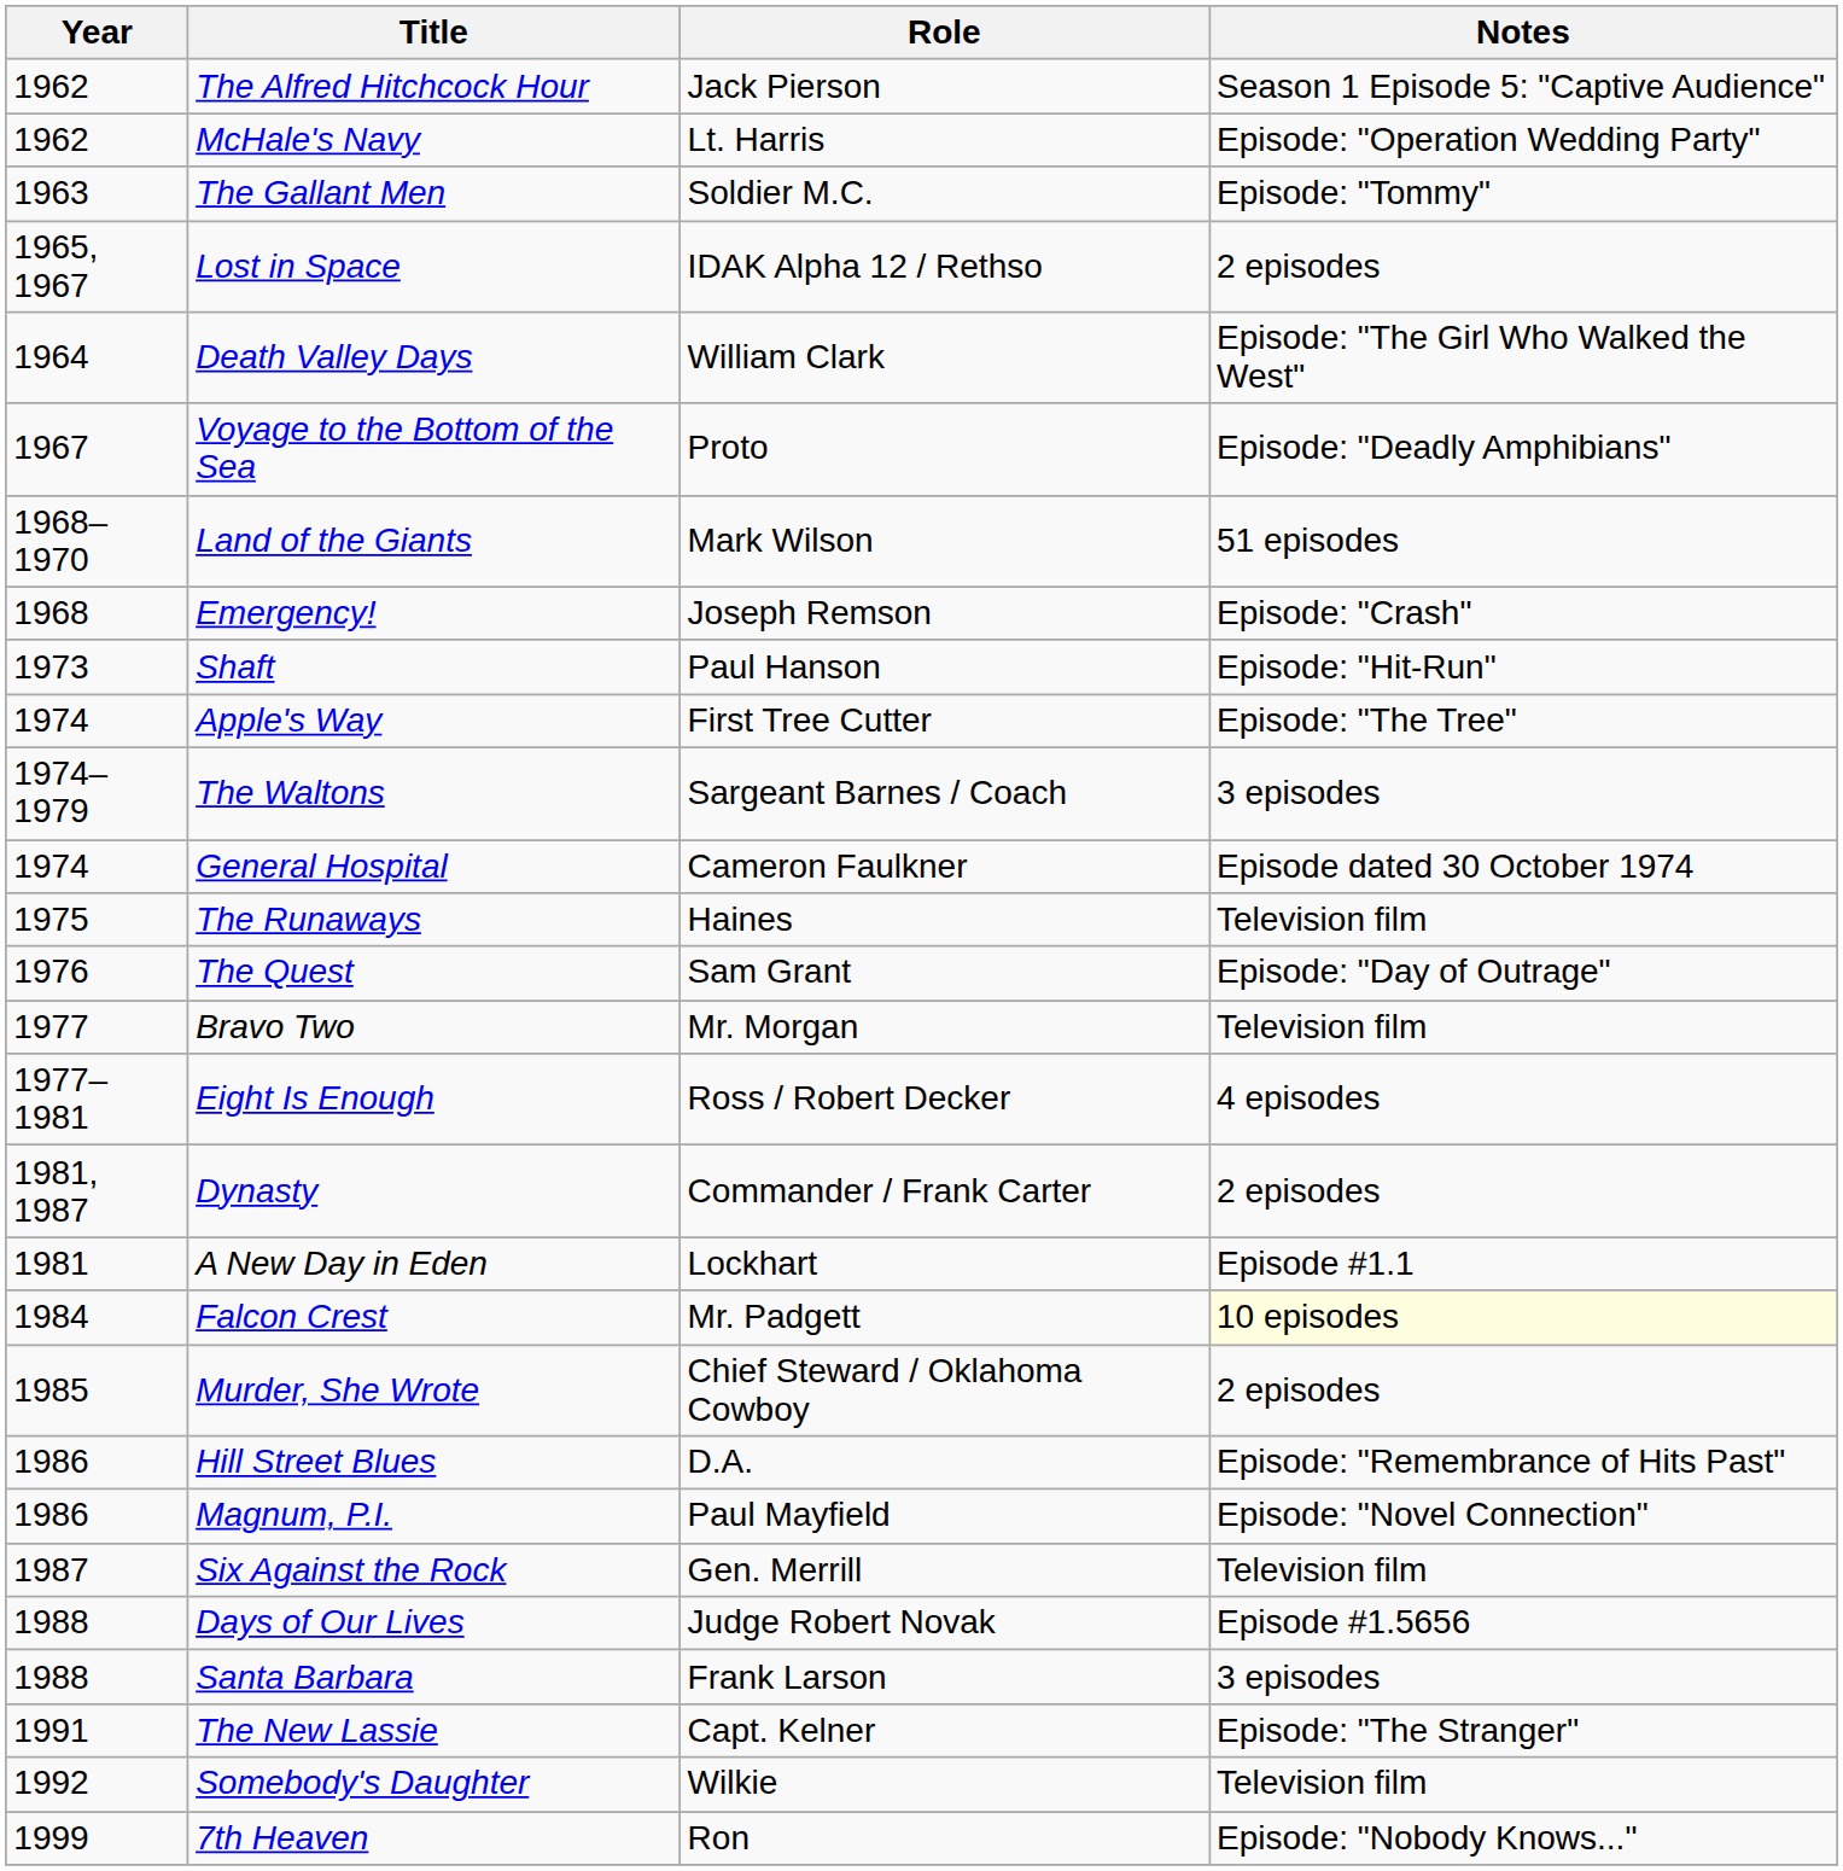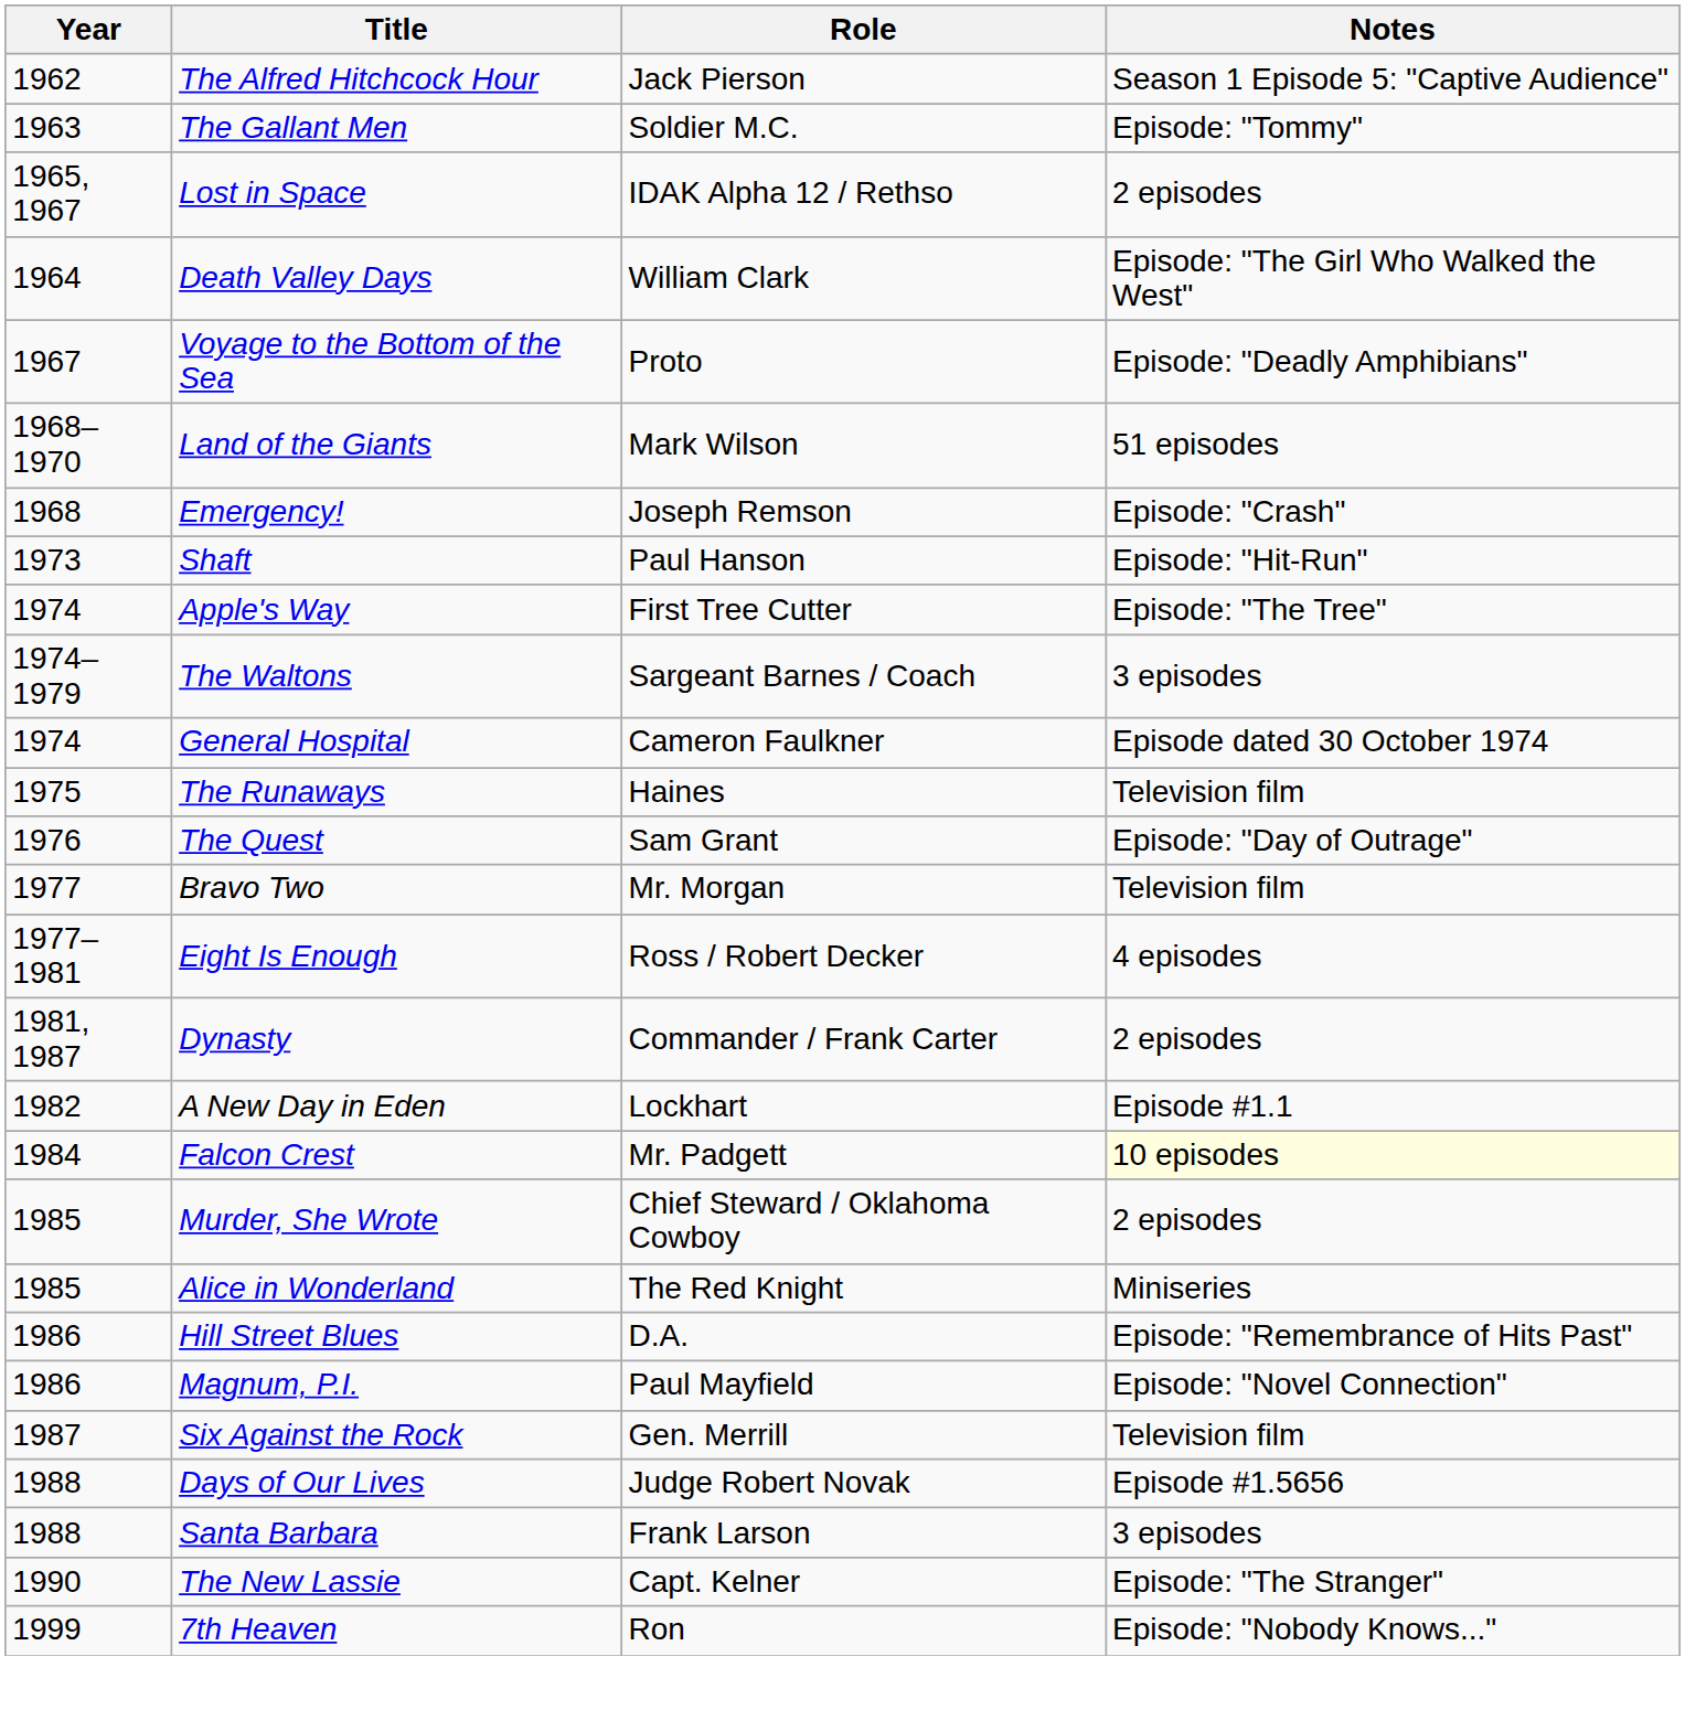- row: 1962 | McHale's Navy | Lt. Harris | Episode: "Operation Wedding Party"
A New Day in Eden | Year: 1981 -> 1982
+ row: 1985 | Alice in Wonderland | The Red Knight | Miniseries
The New Lassie | Year: 1991 -> 1990
- row: 1992 | Somebody's Daughter | Wilkie | Television film
